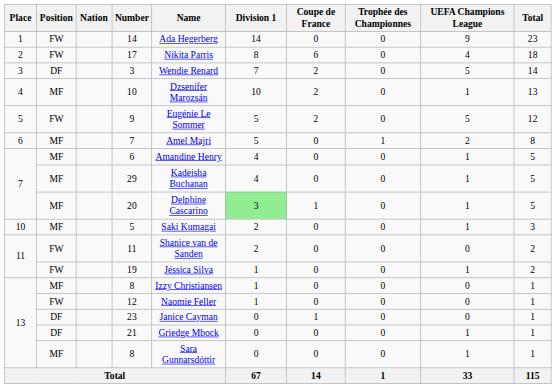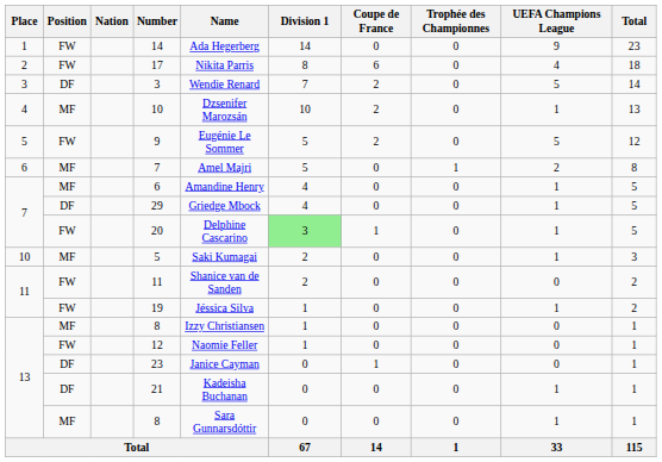29 | Position: MF -> DF
29 | Name: Kadeisha Buchanan -> Griedge Mbock
20 | Position: MF -> FW
21 | Name: Griedge Mbock -> Kadeisha Buchanan
